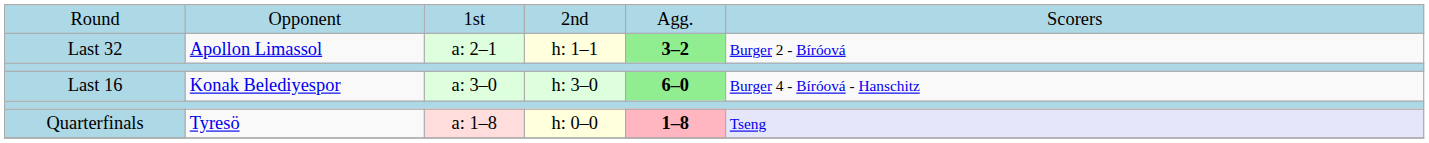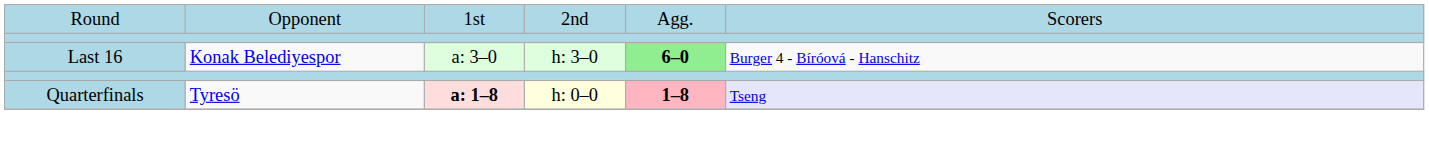- row: Last 32 | Apollon Limassol | a: 2–1 | h: 1–1 | 3–2 | Burger 2 - Bíróová
Quarterfinals | column 3: normal -> bold
